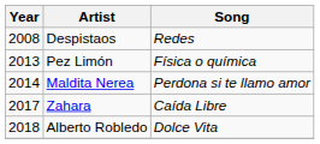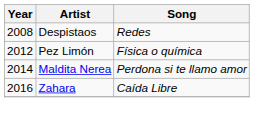Pez Limón | Year: 2013 -> 2012
Zahara | Year: 2017 -> 2016
- row: 2018 | Alberto Robledo | Dolce Vita
